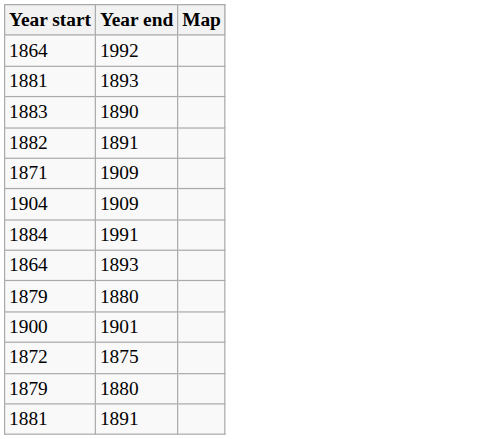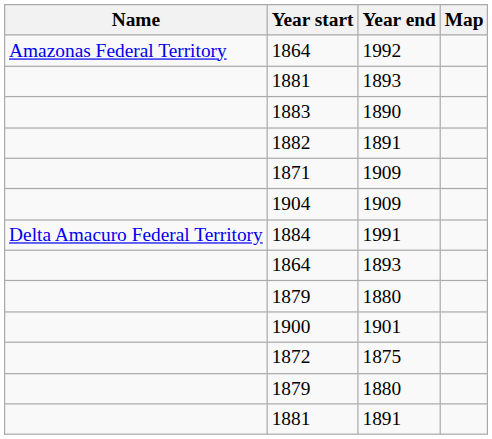+ column: Name | Amazonas Federal Territory | Delta Amacuro Federal Territory
